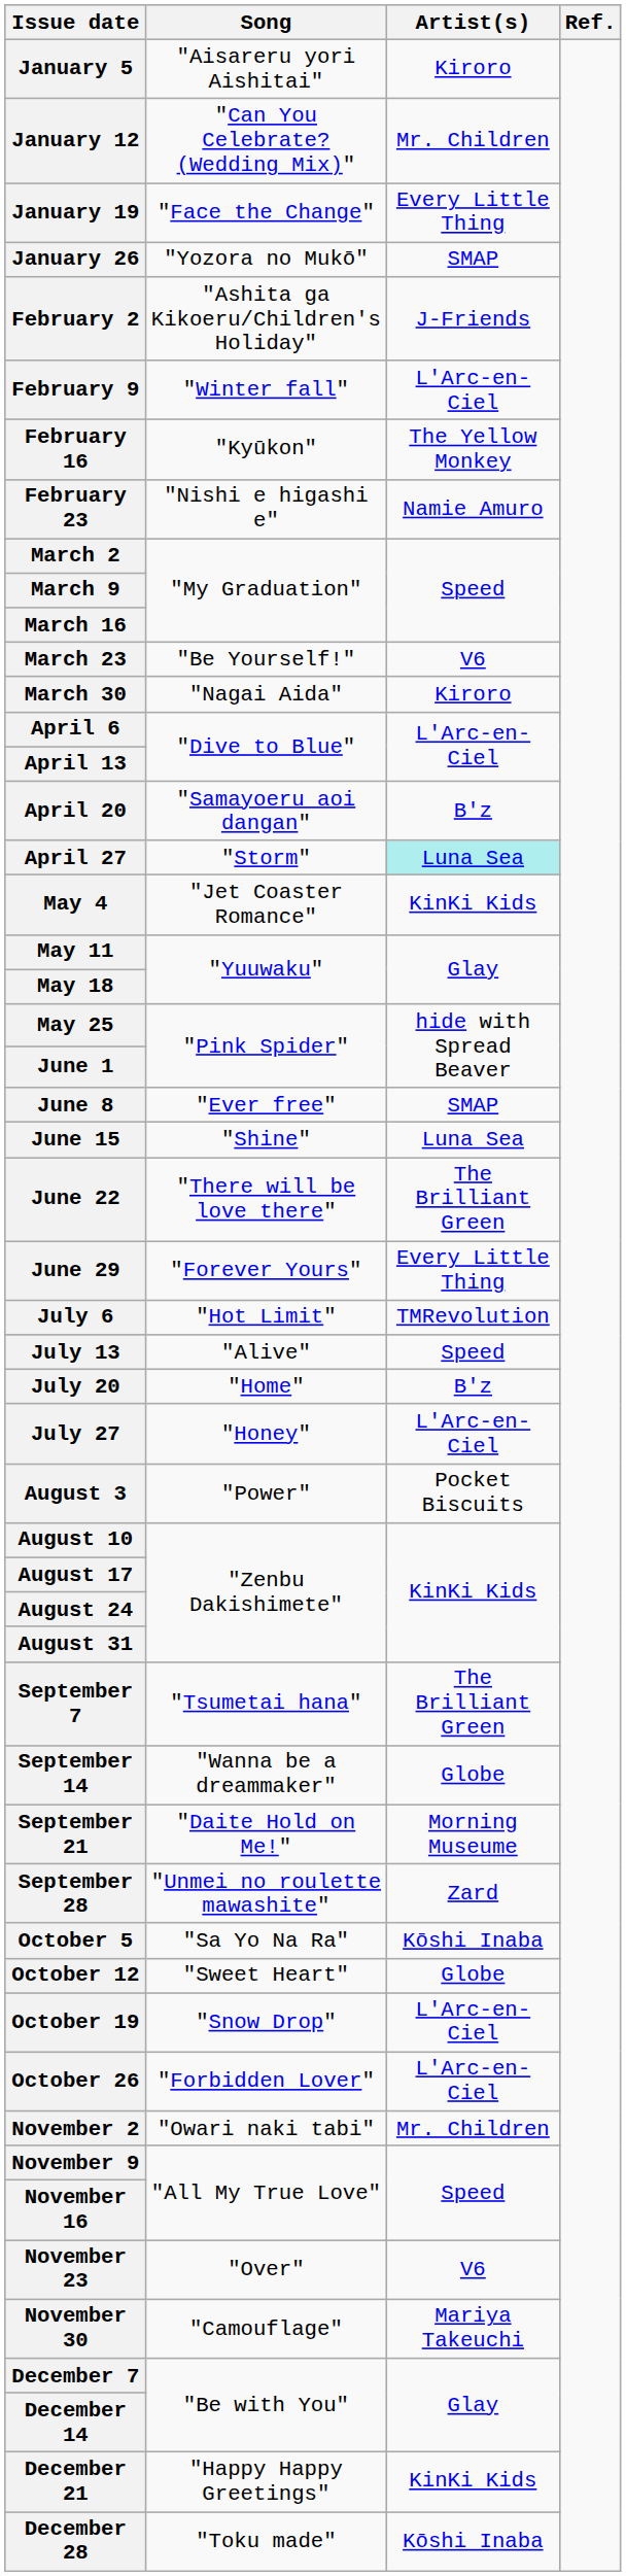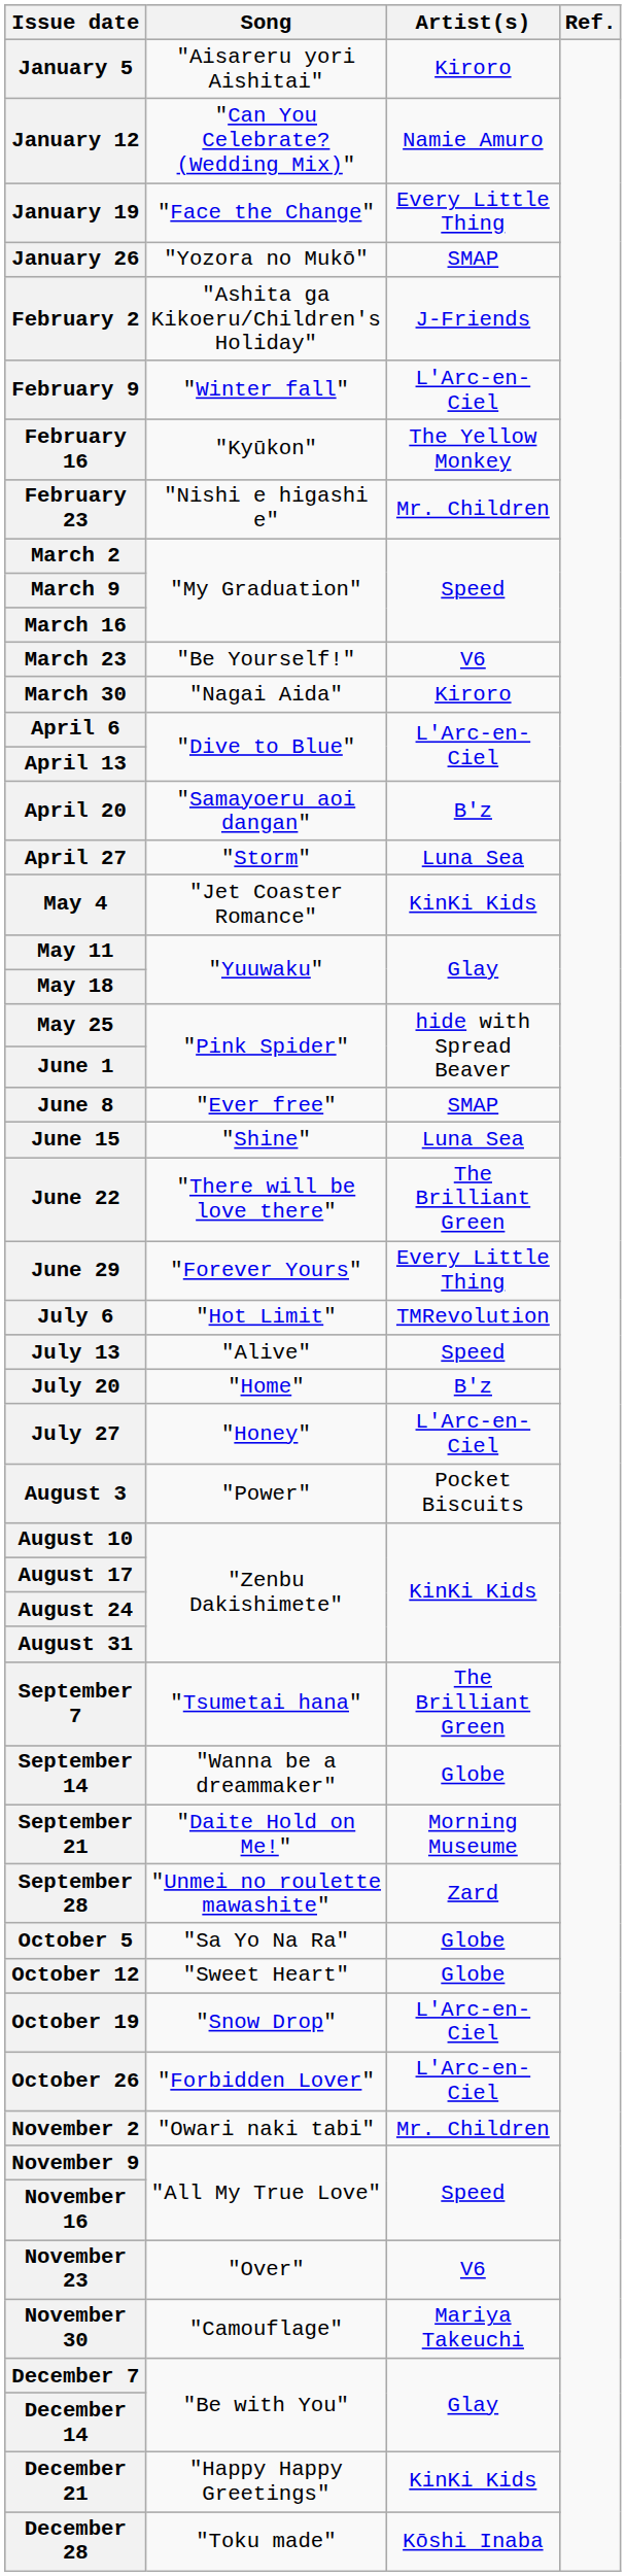January 12 | Artist(s): Mr. Children -> Namie Amuro
February 23 | Artist(s): Namie Amuro -> Mr. Children
April 27 | Artist(s): paleturquoise background -> no background
October 5 | Artist(s): Kōshi Inaba -> Globe
